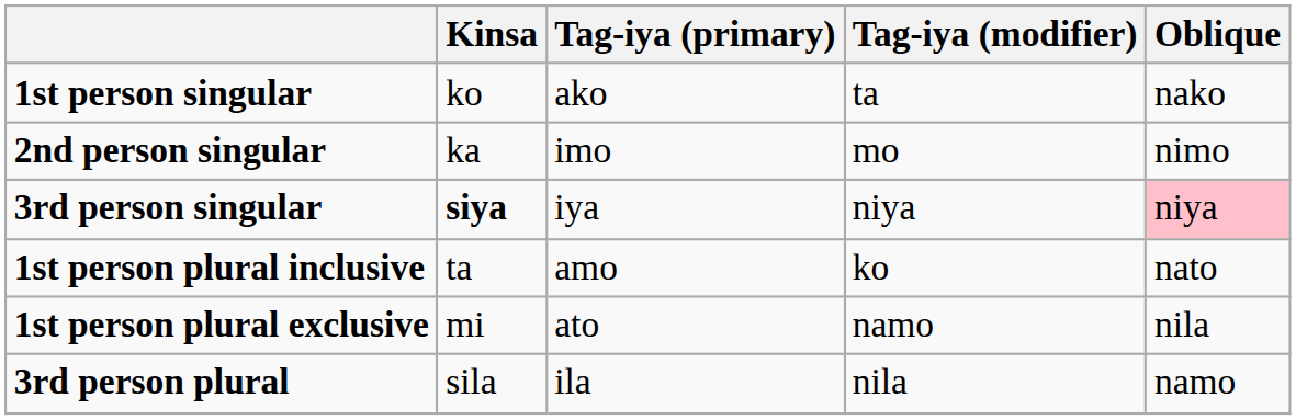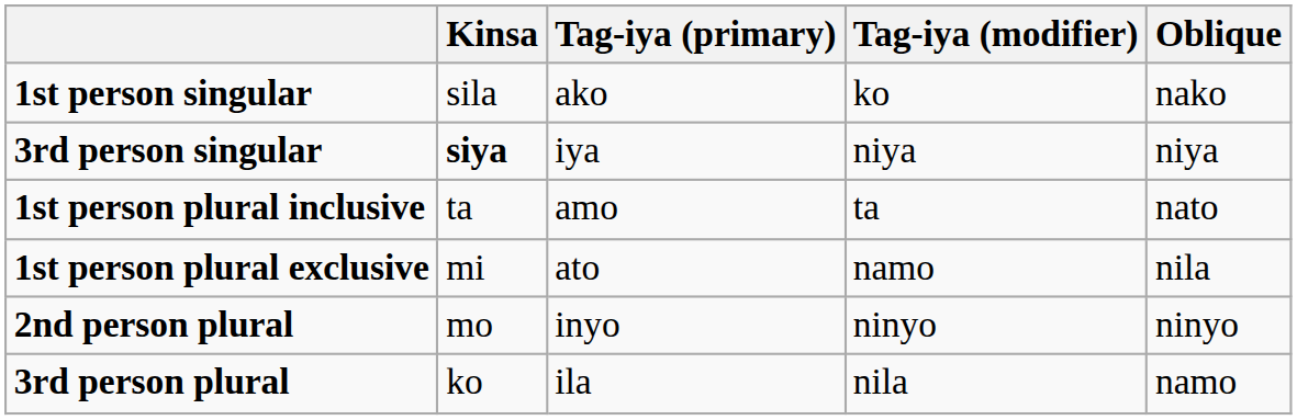1st person singular | Kinsa: ko -> sila
1st person singular | Tag-iya (modifier): ta -> ko
- row: 2nd person singular | ka | imo | mo | nimo
3rd person singular | Oblique: pink background -> no background
1st person plural inclusive | Tag-iya (modifier): ko -> ta
+ row: 2nd person plural | mo | inyo | ninyo | ninyo
3rd person plural | Kinsa: sila -> ko
